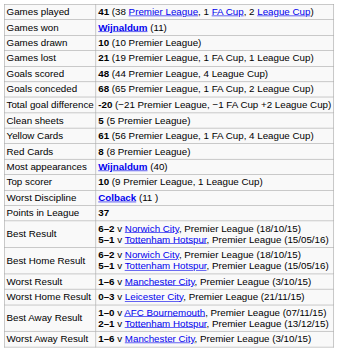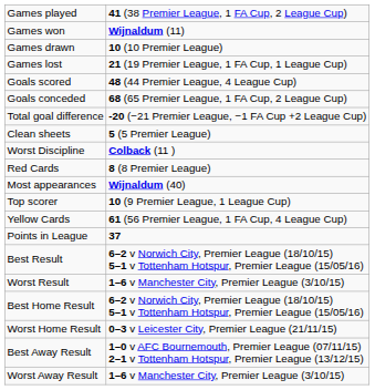rows swapped: Yellow Cards <-> Worst Discipline
rows swapped: Worst Result <-> Best Home Result
